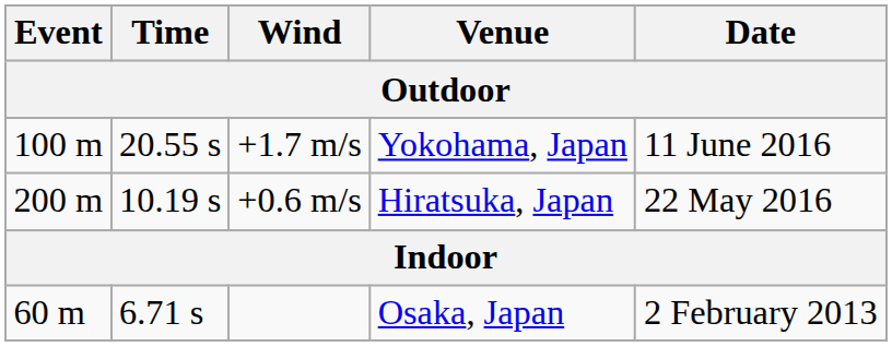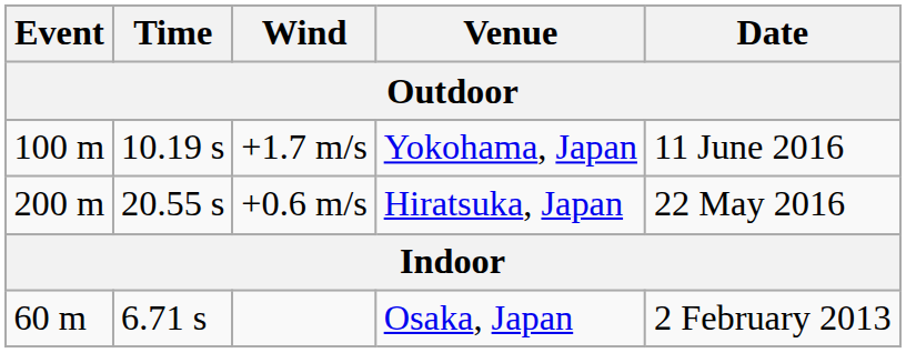+1.7 m/s | Time: 20.55 s -> 10.19 s
+0.6 m/s | Time: 10.19 s -> 20.55 s
